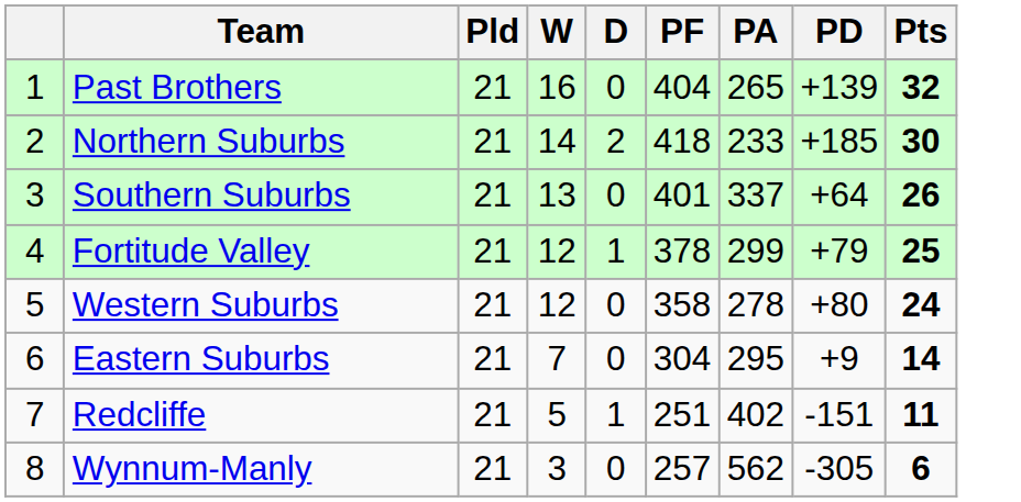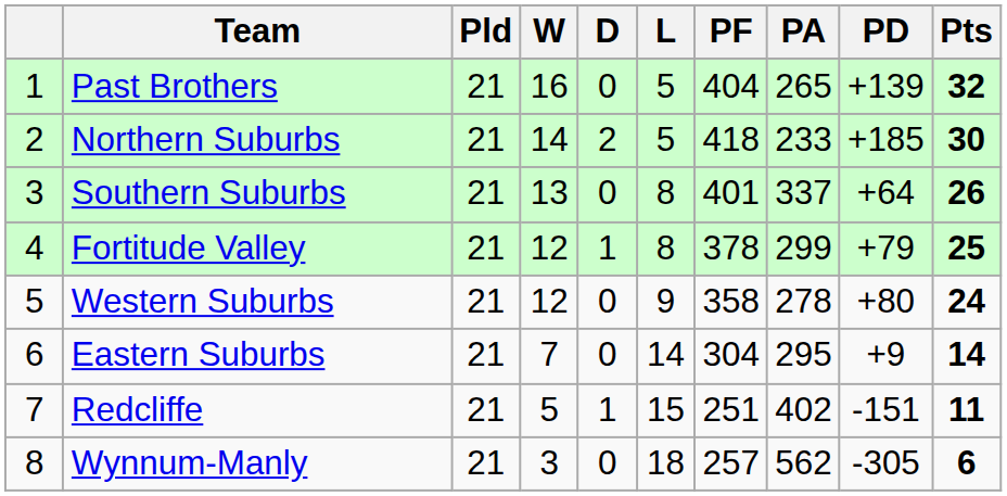+ column: L | 5 | 5 | 8 | 8 | 9 | 14 | 15 | 18
